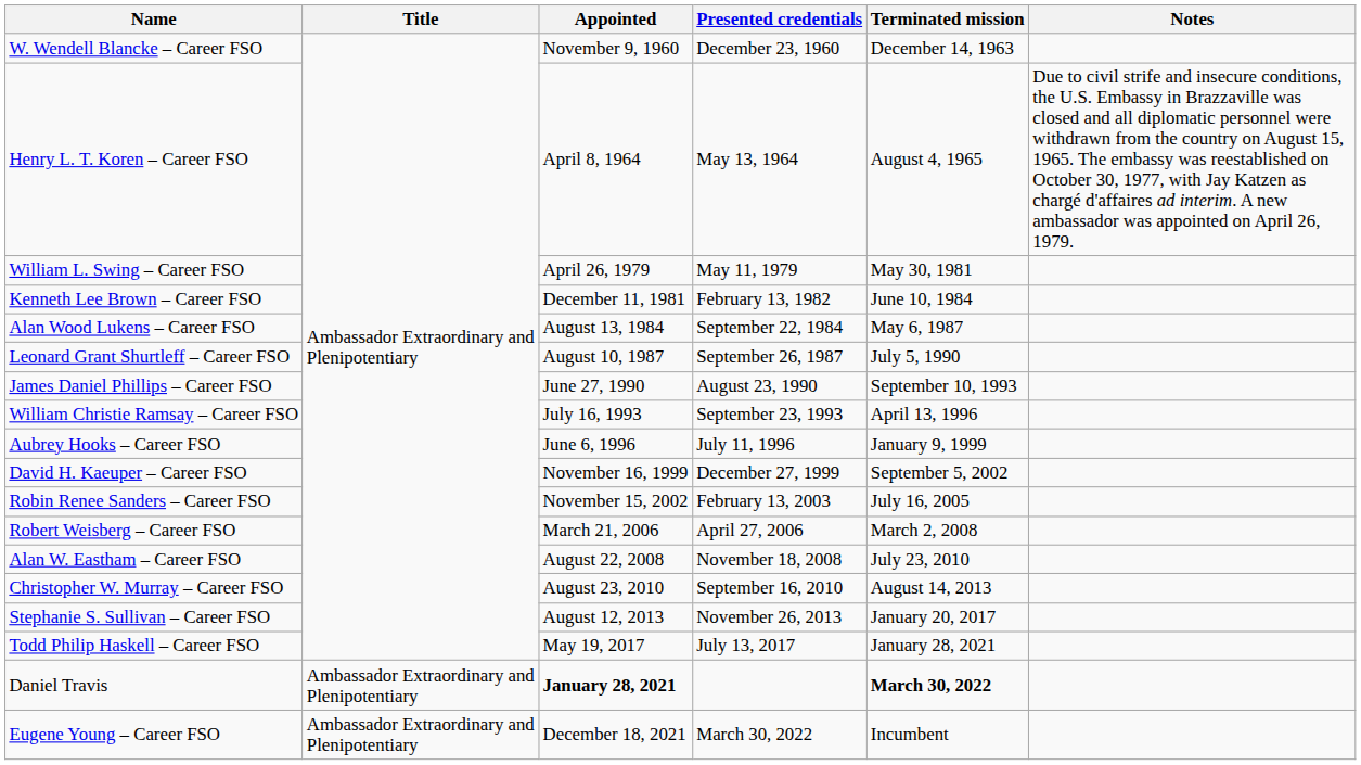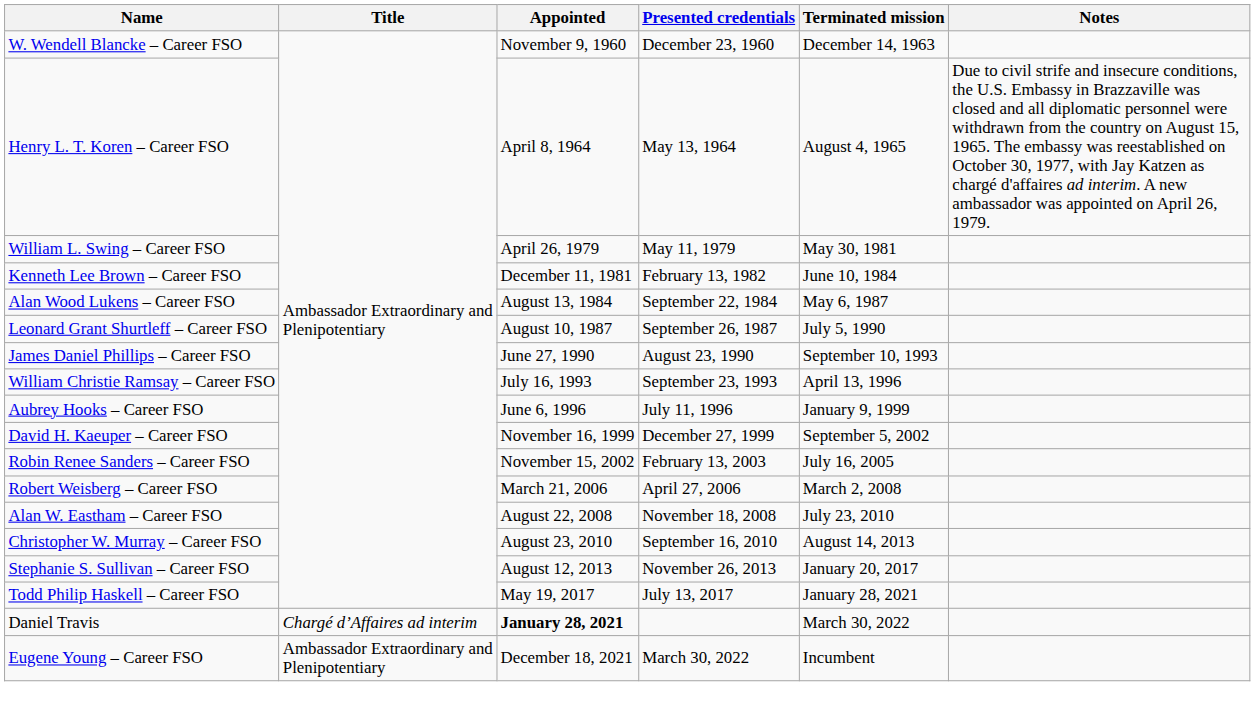Daniel Travis | Title: Ambassador Extraordinary and Plenipotentiary -> Chargé d’Affaires ad interim
Daniel Travis | Terminated mission: bold -> normal
